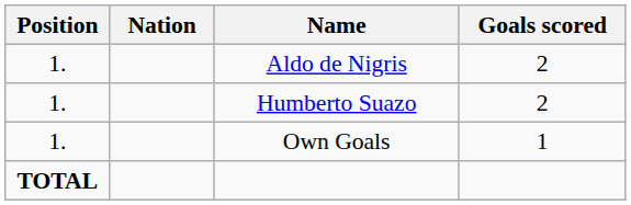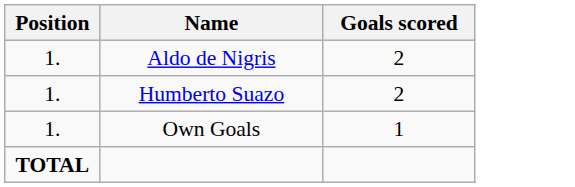- column: Nation
